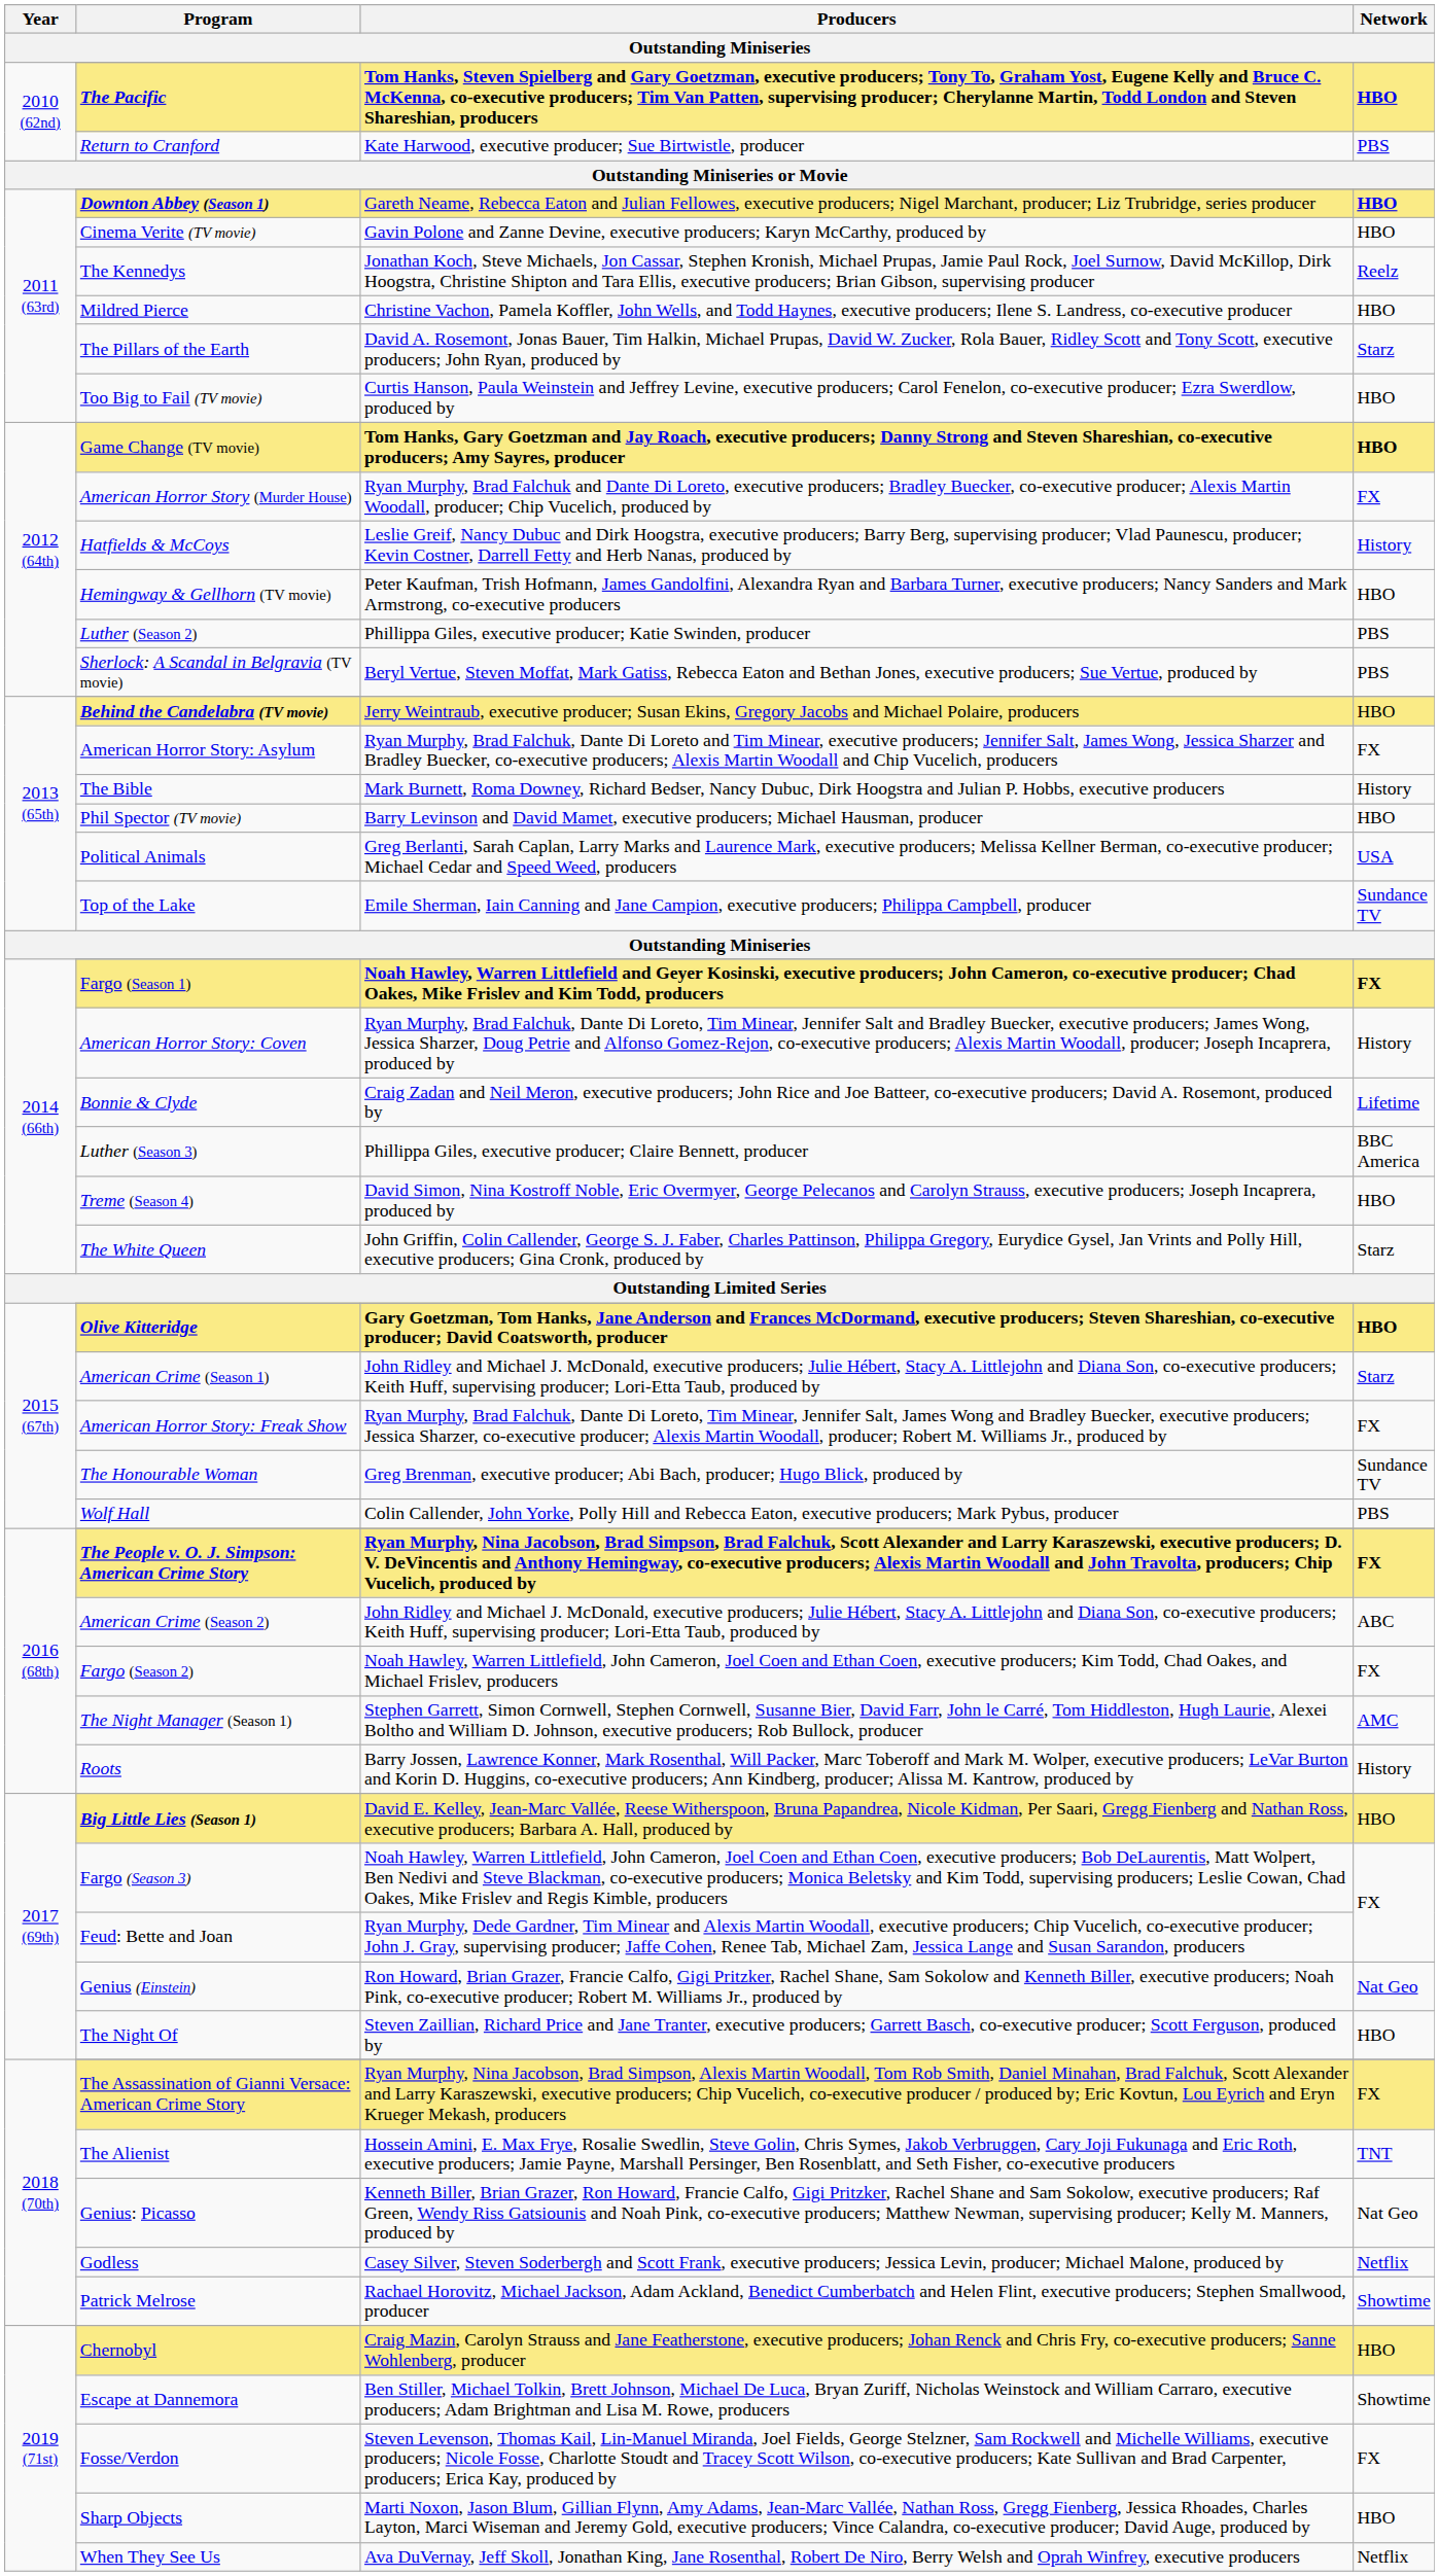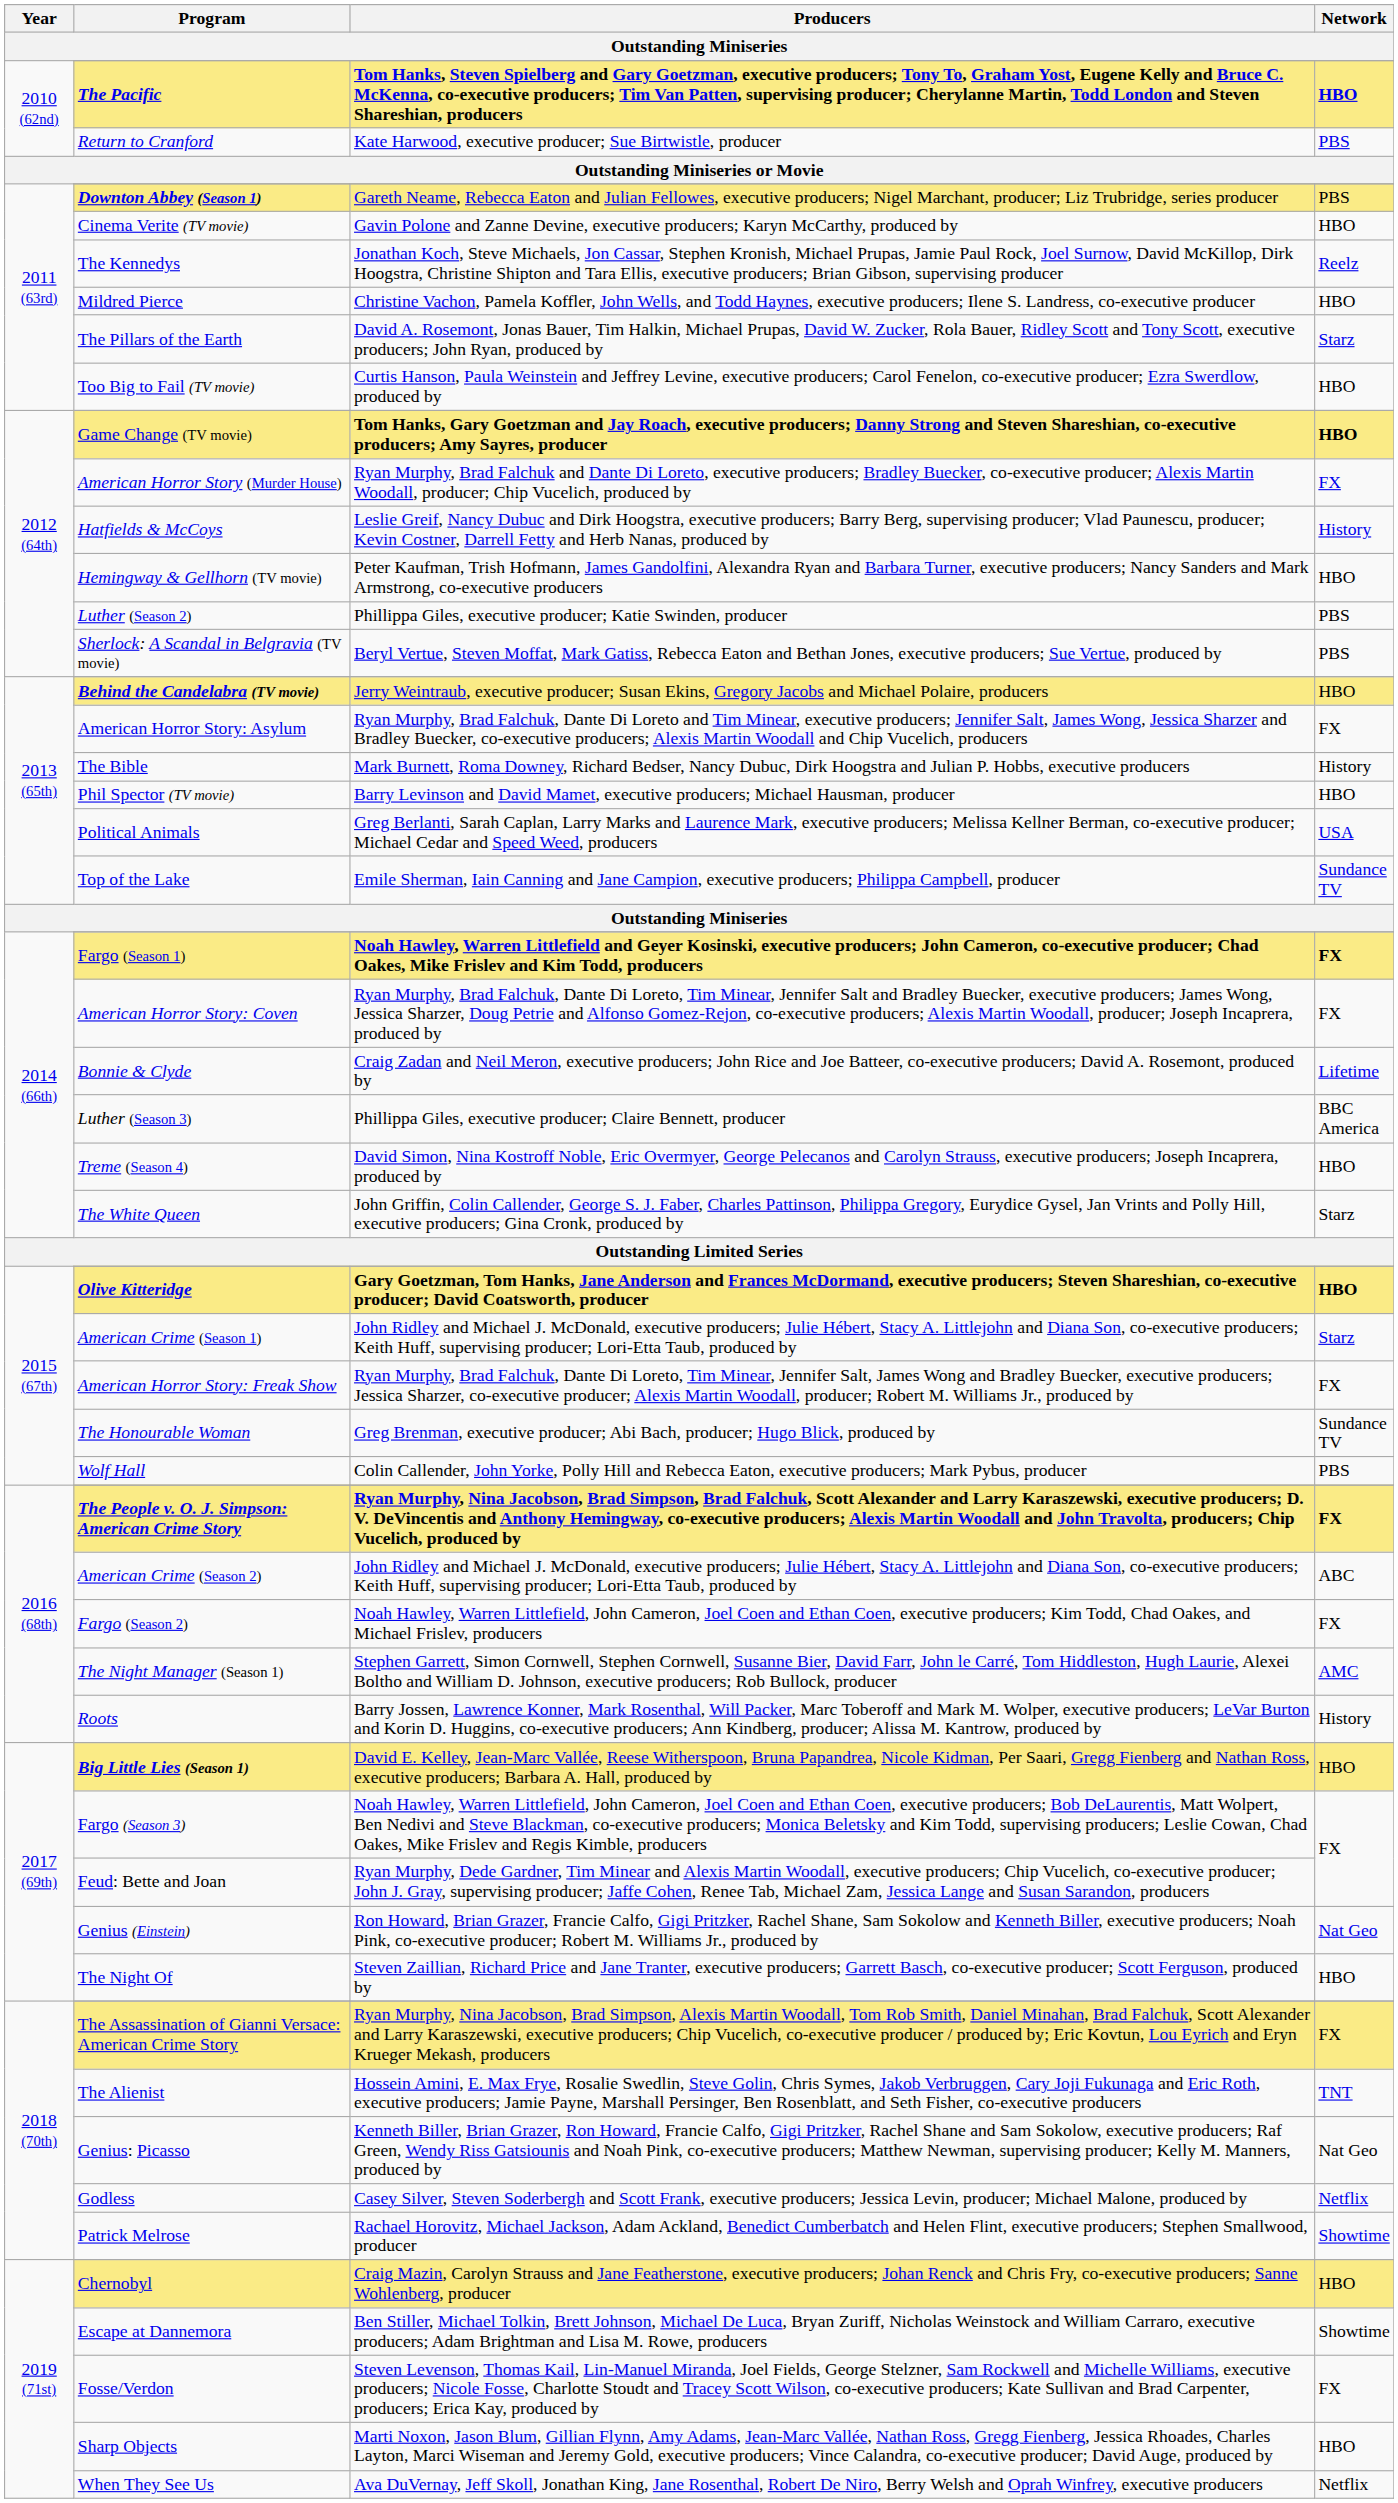Downton Abbey (Season 1) | Network: HBO -> PBS
American Horror Story: Coven | Network: History -> FX
